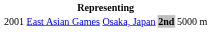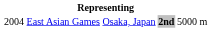East Asian Games | column 1: 2001 -> 2004
